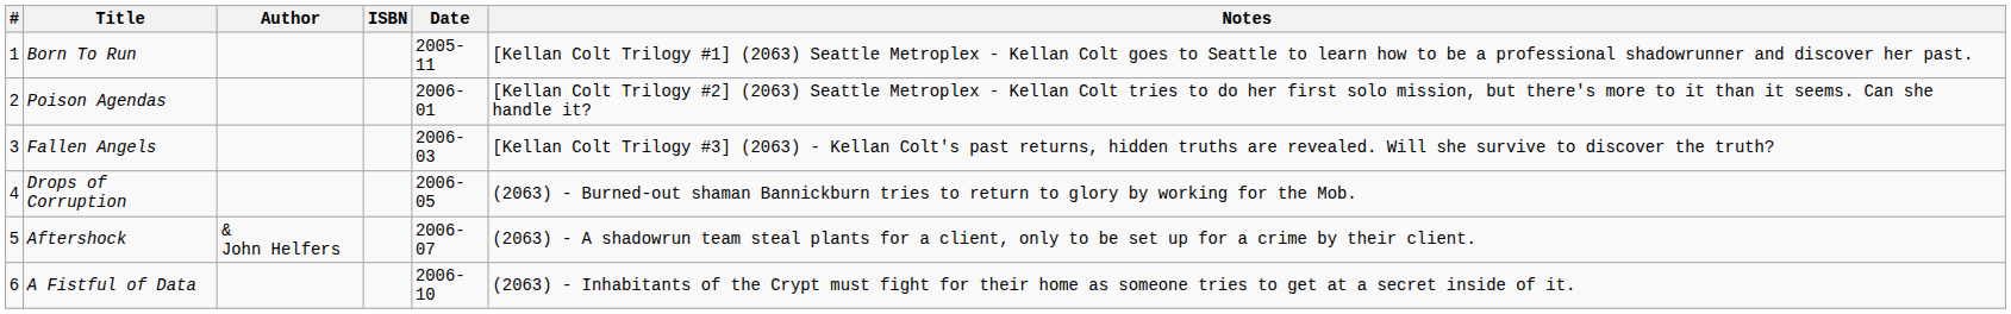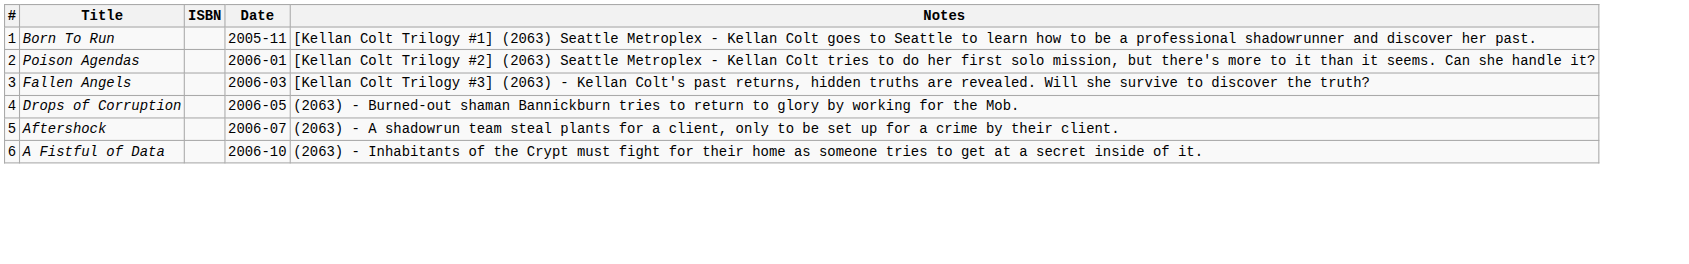- column: Author | & John Helfers
